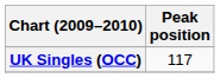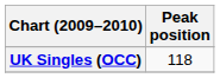UK Singles (OCC) | Peak position: 117 -> 118
